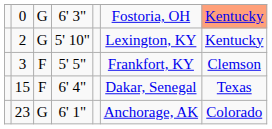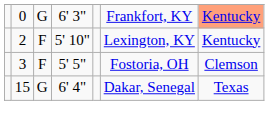0 | column 6: Fostoria, OH -> Frankfort, KY
2 | column 3: G -> F
3 | column 6: Frankfort, KY -> Fostoria, OH
15 | column 3: F -> G
- row: 23 | G | 6' 1" | Anchorage, AK | Colorado
